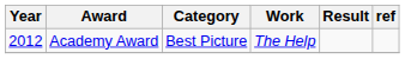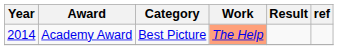Academy Award | Year: 2012 -> 2014
Academy Award | Work: no background -> lightsalmon background
